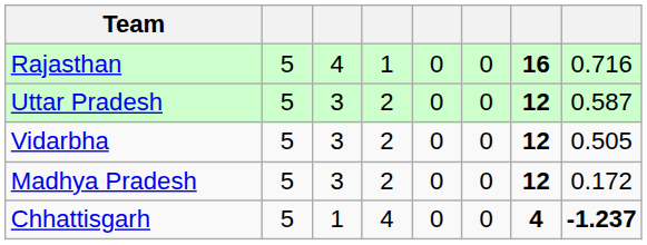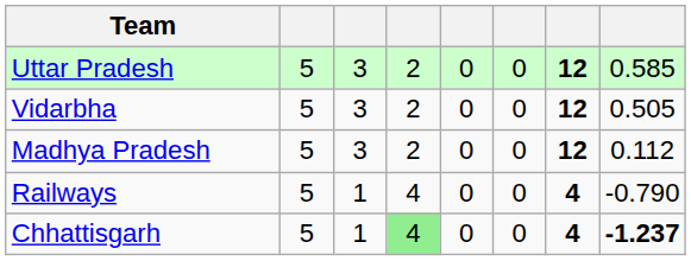- row: Rajasthan | 5 | 4 | 1 | 0 | 0 | 16 | 0.716
Uttar Pradesh | column 8: 0.587 -> 0.585
Madhya Pradesh | column 8: 0.172 -> 0.112
+ row: Railways | 5 | 1 | 4 | 0 | 0 | 4 | -0.790
Chhattisgarh | column 4: no background -> lightgreen background
